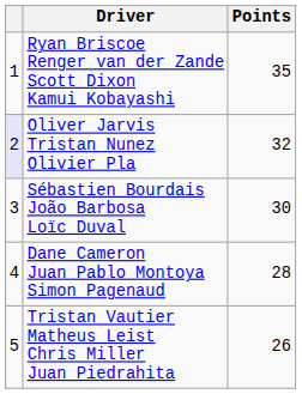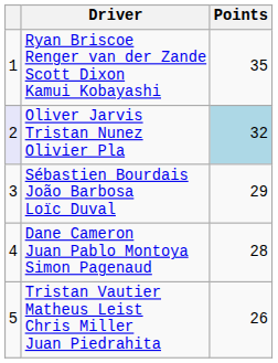Oliver Jarvis Tristan Nunez Olivier Pla | Points: no background -> lightblue background
Sébastien Bourdais João Barbosa Loïc Duval | Points: 30 -> 29
